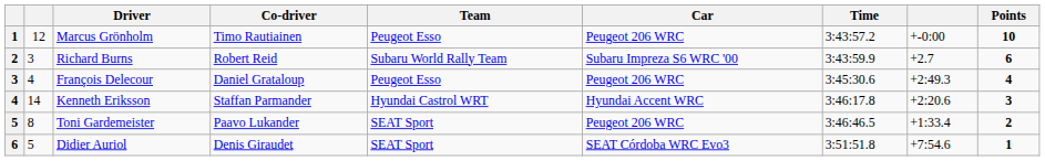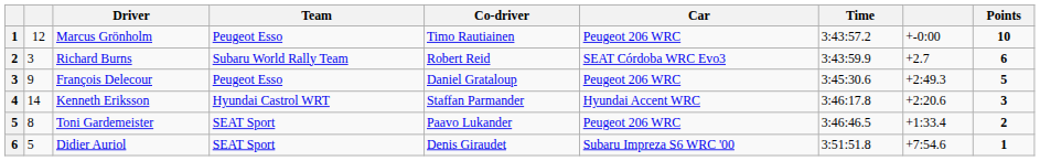columns swapped: Co-driver <-> Team
Richard Burns | Car: Subaru Impreza S6 WRC '00 -> SEAT Córdoba WRC Evo3
François Delecour | column 2: 4 -> 9
François Delecour | Points: 4 -> 5
Didier Auriol | Car: SEAT Córdoba WRC Evo3 -> Subaru Impreza S6 WRC '00
